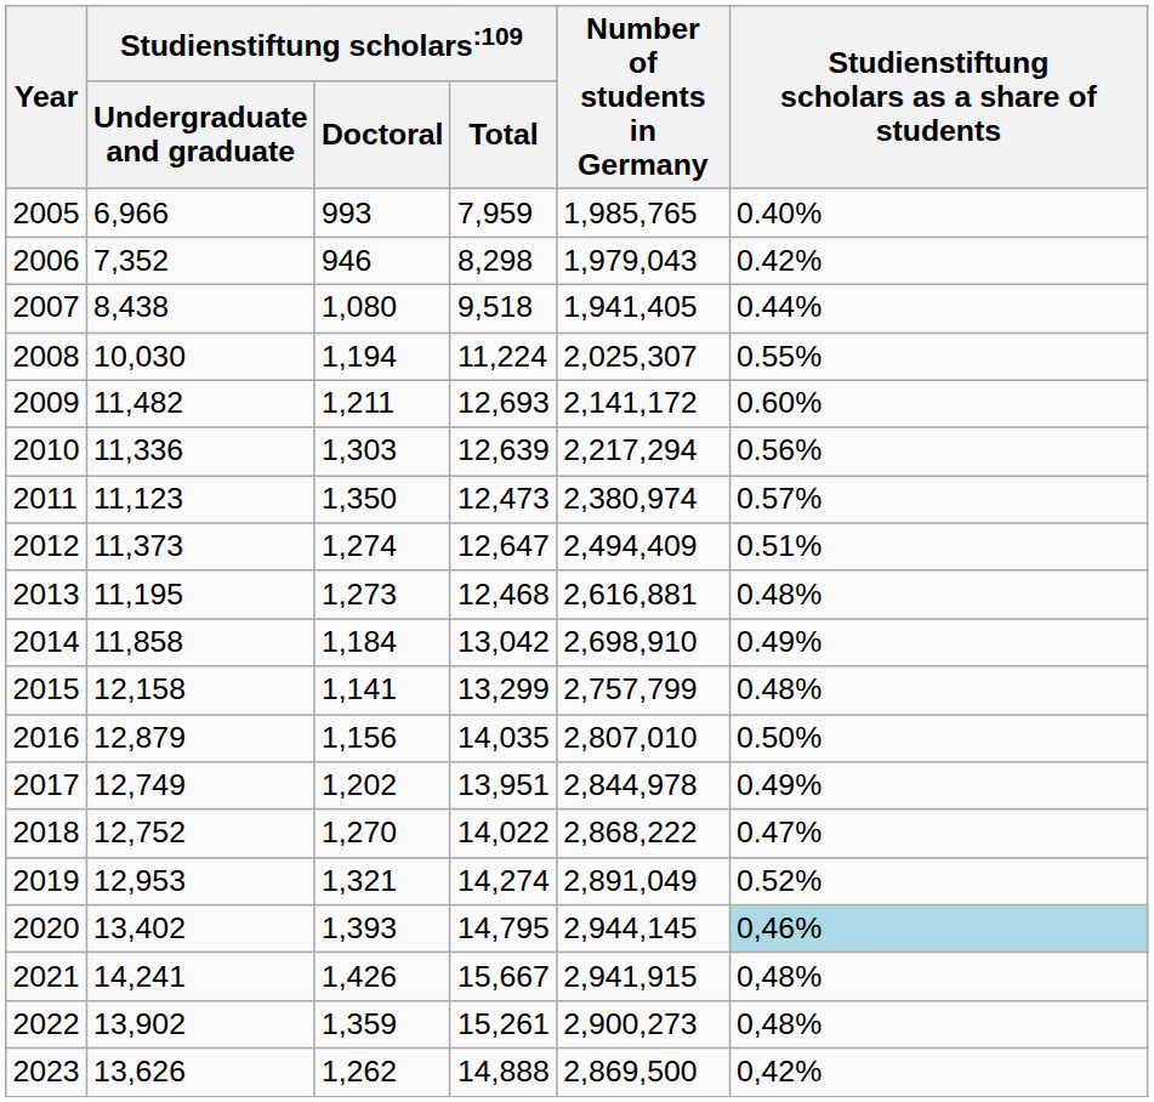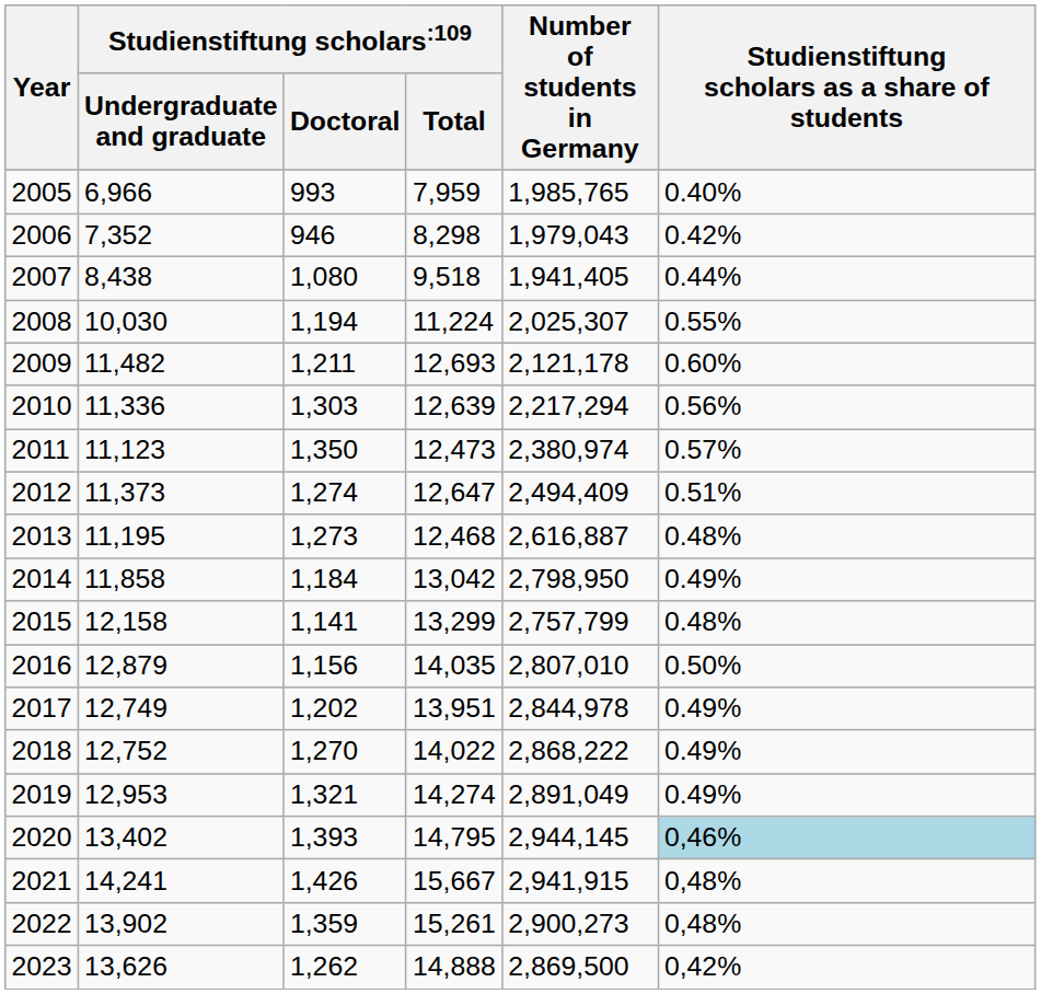2009 | Number of students in Germany: 2,141,172 -> 2,121,178
2013 | Number of students in Germany: 2,616,881 -> 2,616,887
2014 | Number of students in Germany: 2,698,910 -> 2,798,950
2018 | Studienstiftung scholars as a share of students: 0.47% -> 0.49%
2019 | Studienstiftung scholars as a share of students: 0.52% -> 0.49%
